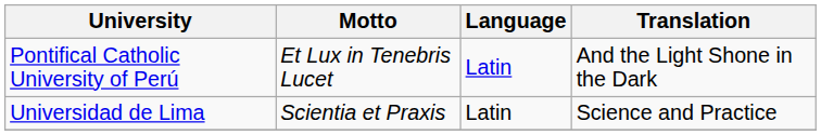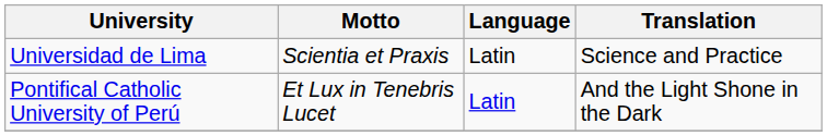rows swapped: Pontifical Catholic University of Perú <-> Universidad de Lima
